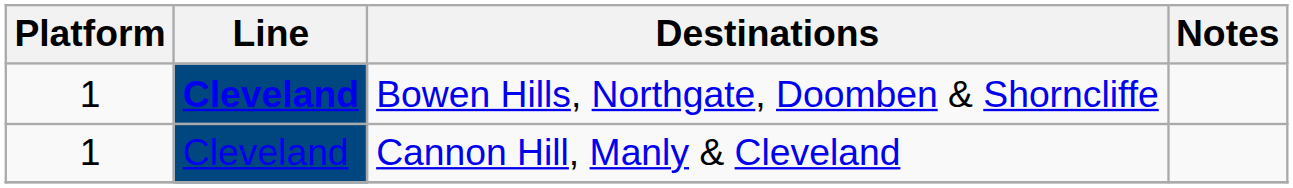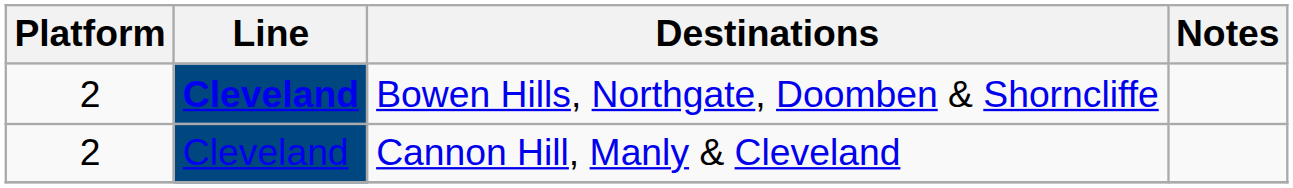Bowen Hills, Northgate, Doomben & Shorncliffe | Platform: 1 -> 2
Cannon Hill, Manly & Cleveland | Platform: 1 -> 2
